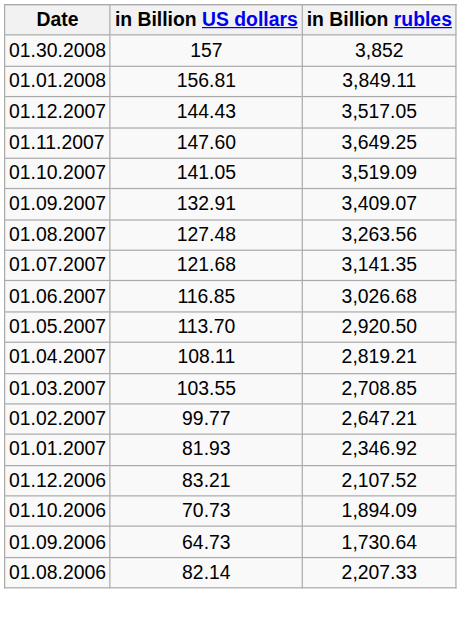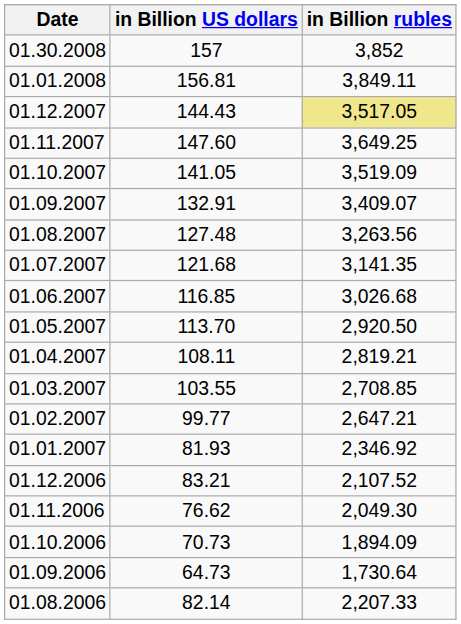01.12.2007 | in Billion rubles: no background -> khaki background
+ row: 01.11.2006 | 76.62 | 2,049.30
